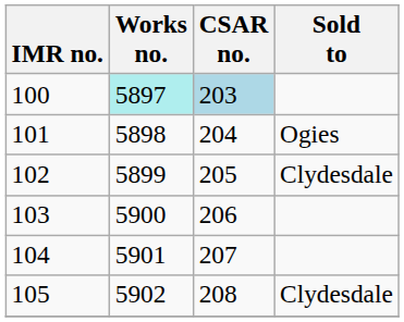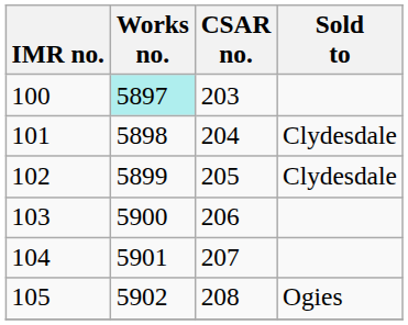100 | CSAR no.: lightblue background -> no background
101 | Sold to: Ogies -> Clydesdale
105 | Sold to: Clydesdale -> Ogies
